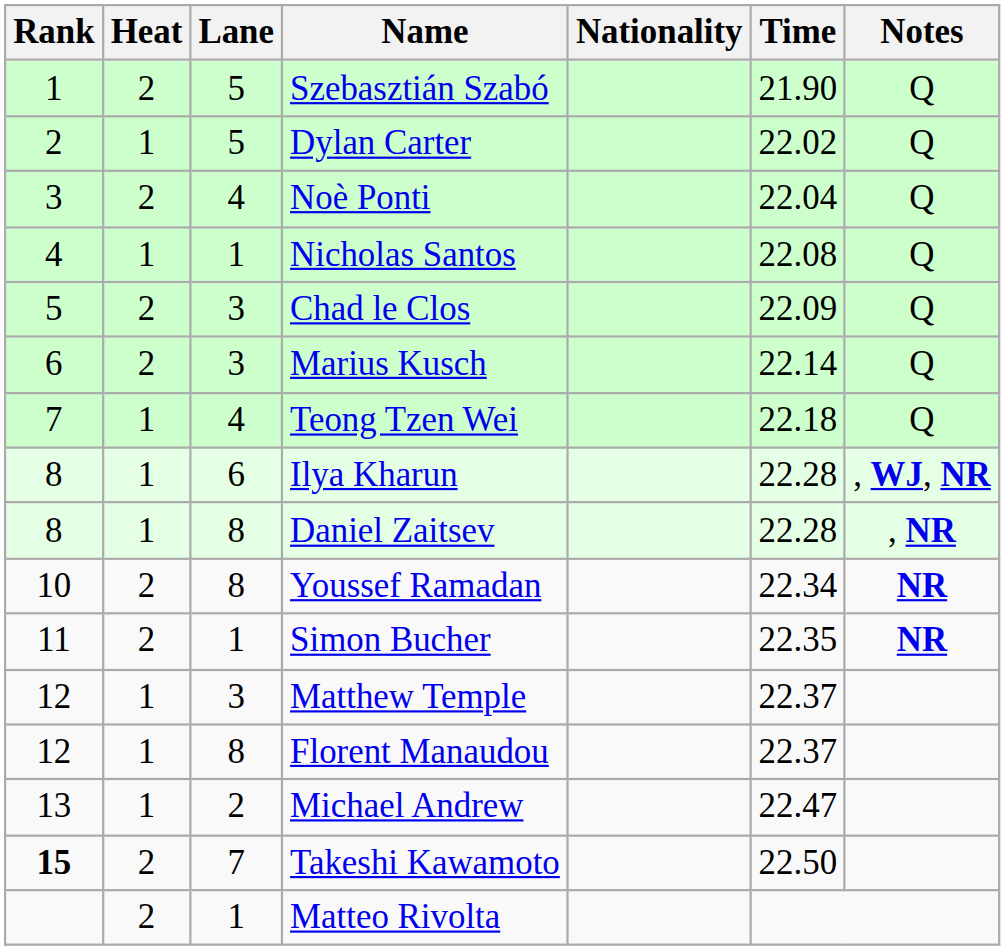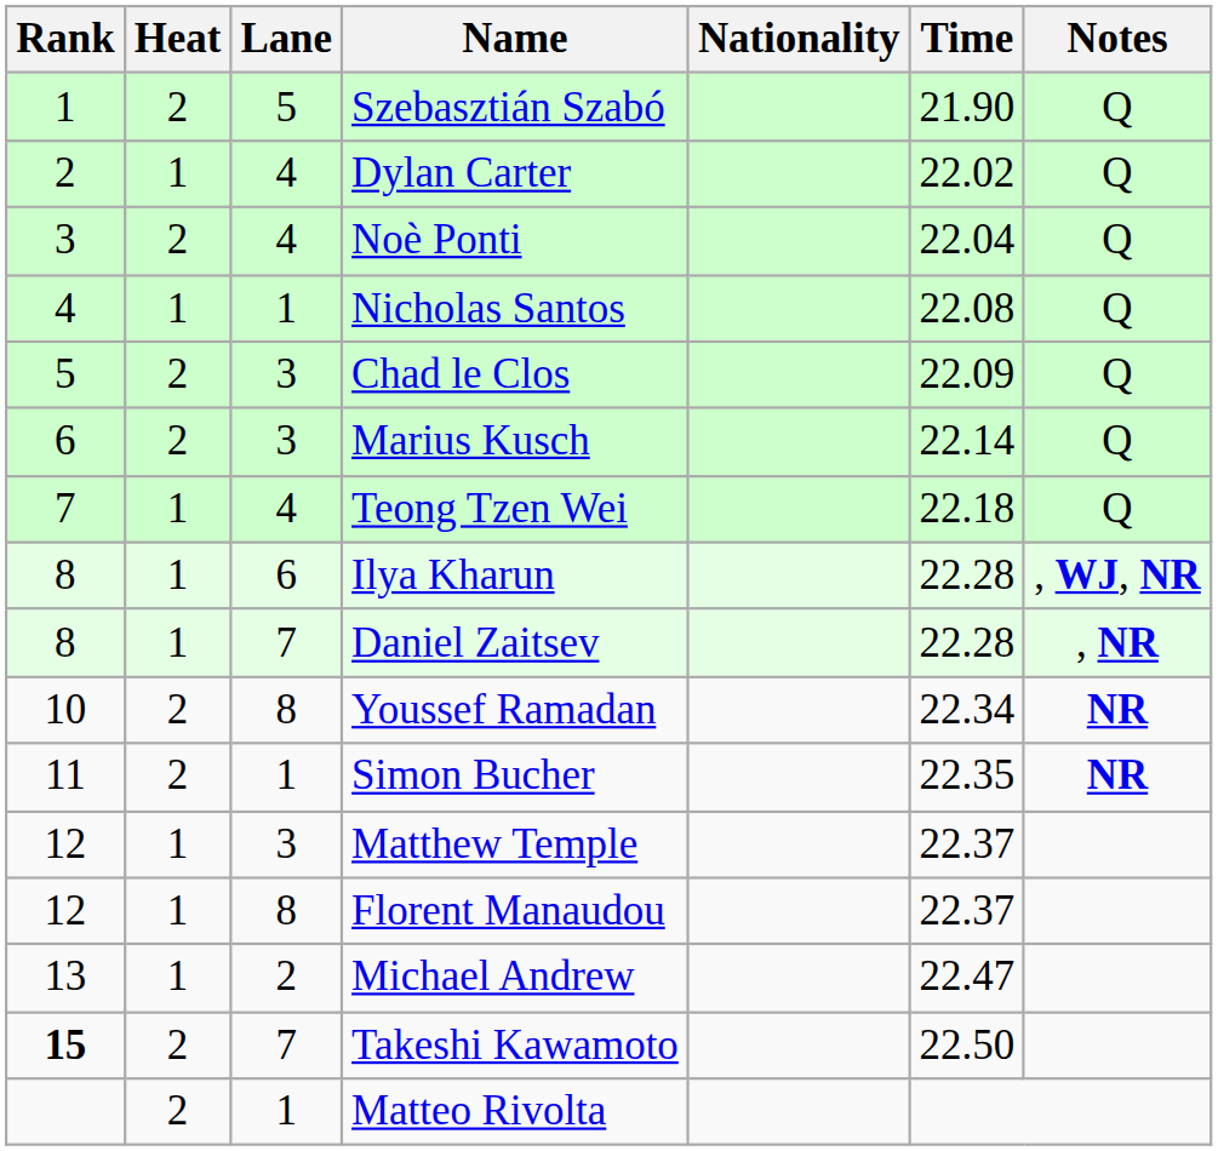Dylan Carter | Lane: 5 -> 4
Daniel Zaitsev | Lane: 8 -> 7
